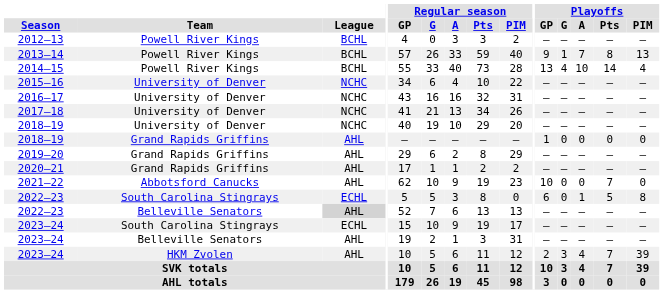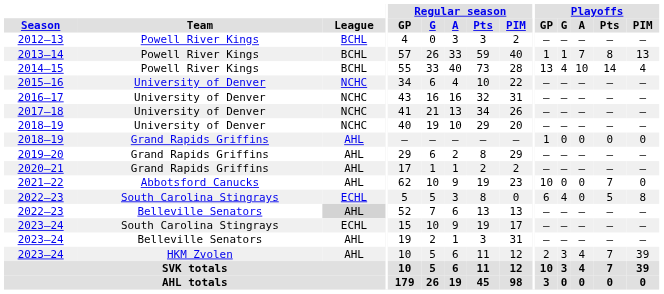2013–14 | Playoffs / GP: 9 -> 1
2022–23 / South Carolina Stingrays | Playoffs / G: 0 -> 4
2022–23 / South Carolina Stingrays | Playoffs / A: 1 -> 0
